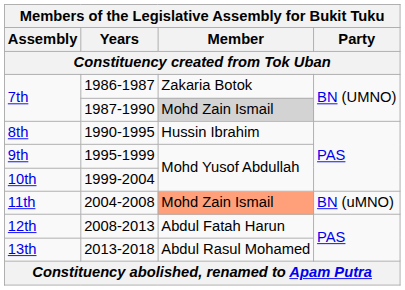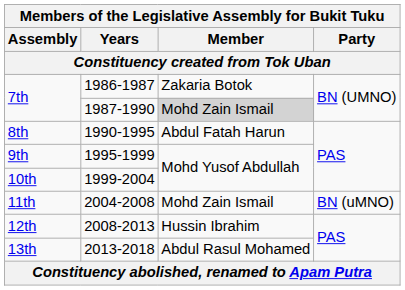1990-1995 | Member: Hussin Ibrahim -> Abdul Fatah Harun
2004-2008 | Member: lightsalmon background -> no background
2008-2013 | Member: Abdul Fatah Harun -> Hussin Ibrahim
